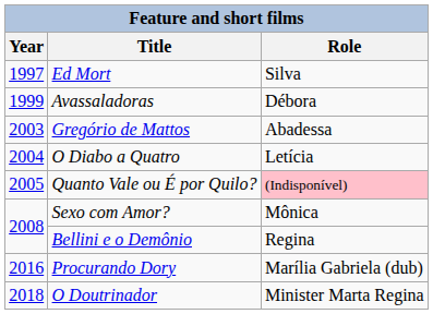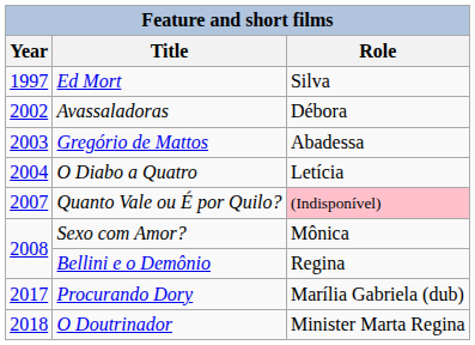Avassaladoras | Year: 1999 -> 2002
Quanto Vale ou É por Quilo? | Year: 2005 -> 2007
Procurando Dory | Year: 2016 -> 2017
